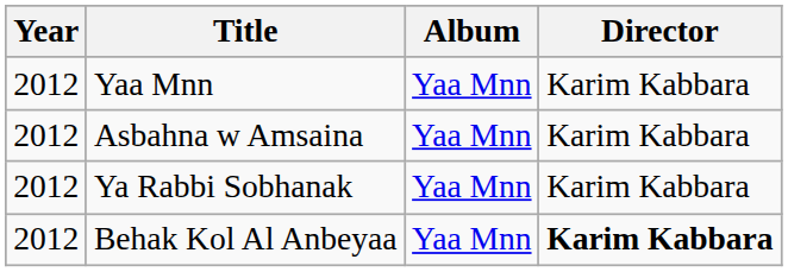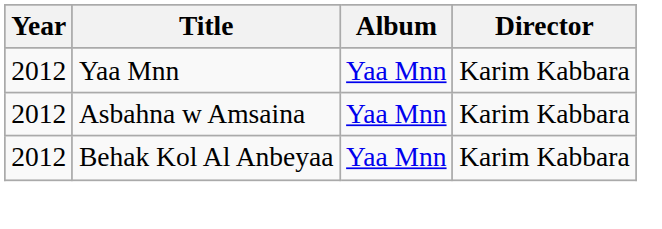- row: 2012 | Ya Rabbi Sobhanak | Yaa Mnn | Karim Kabbara
Behak Kol Al Anbeyaa | Director: bold -> normal
